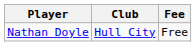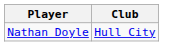- column: Fee | Free
